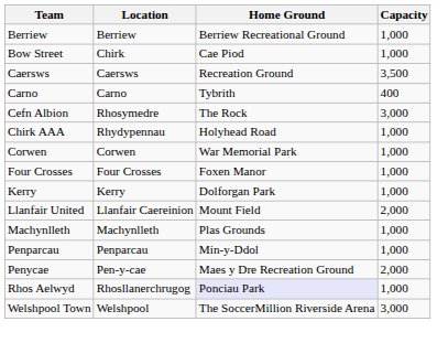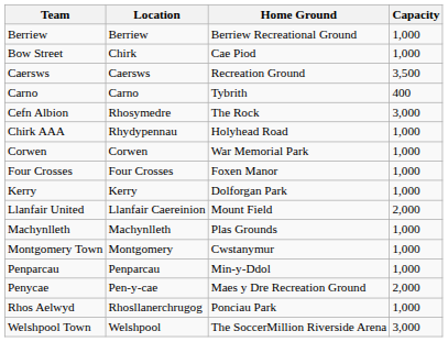+ row: Montgomery Town | Montgomery | Cwstanymur | 1,000
Rhos Aelwyd | Home Ground: lavender background -> no background
